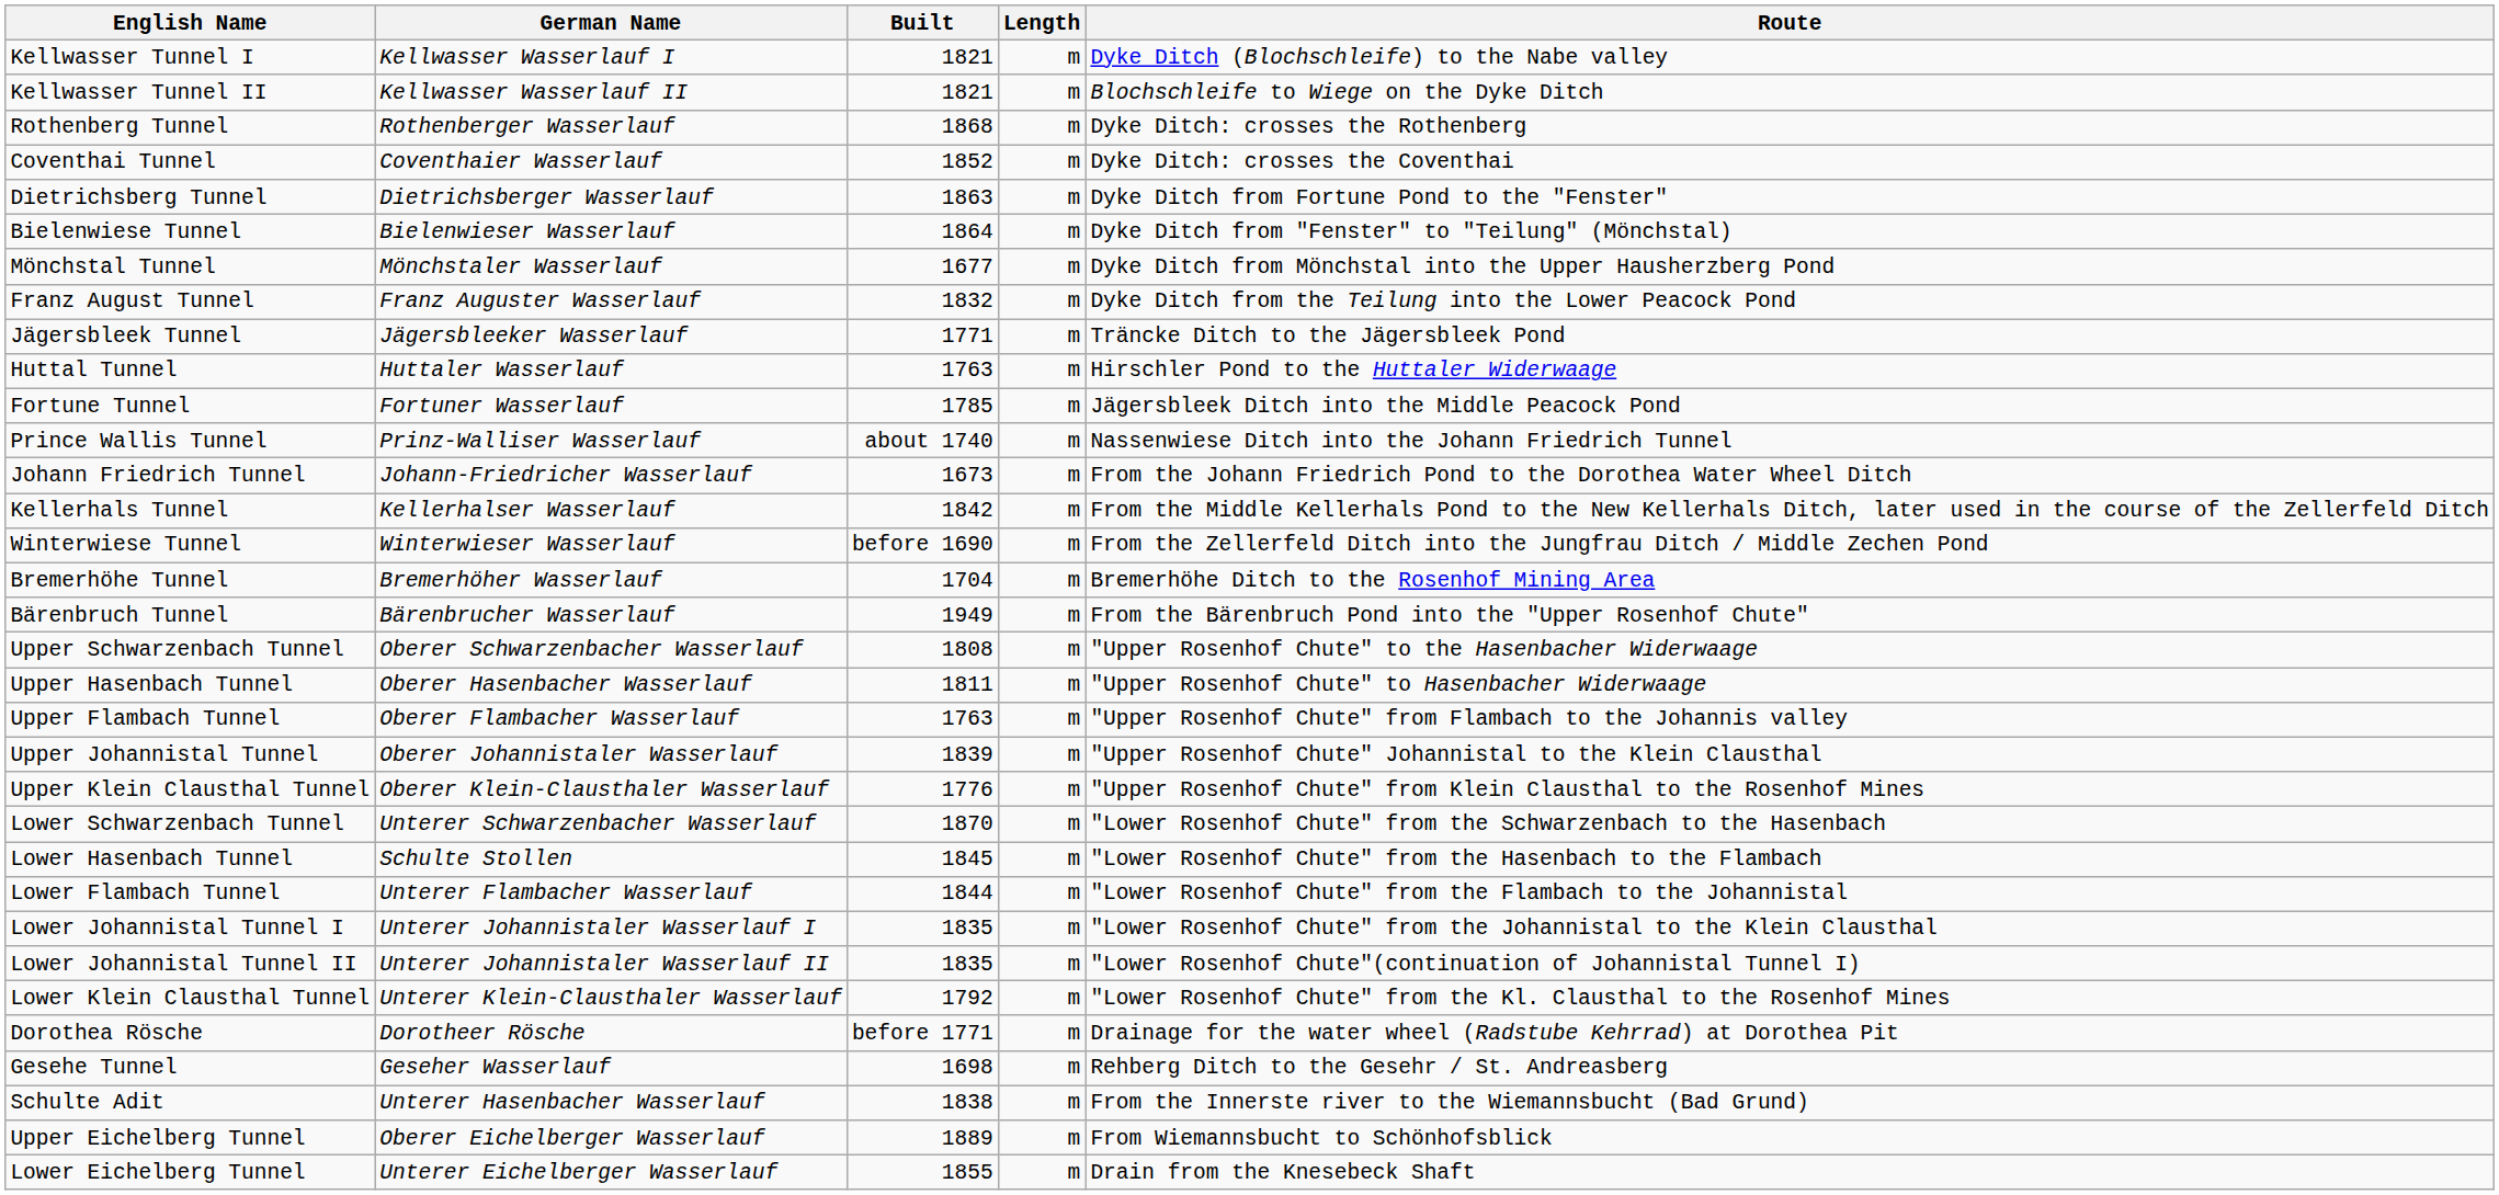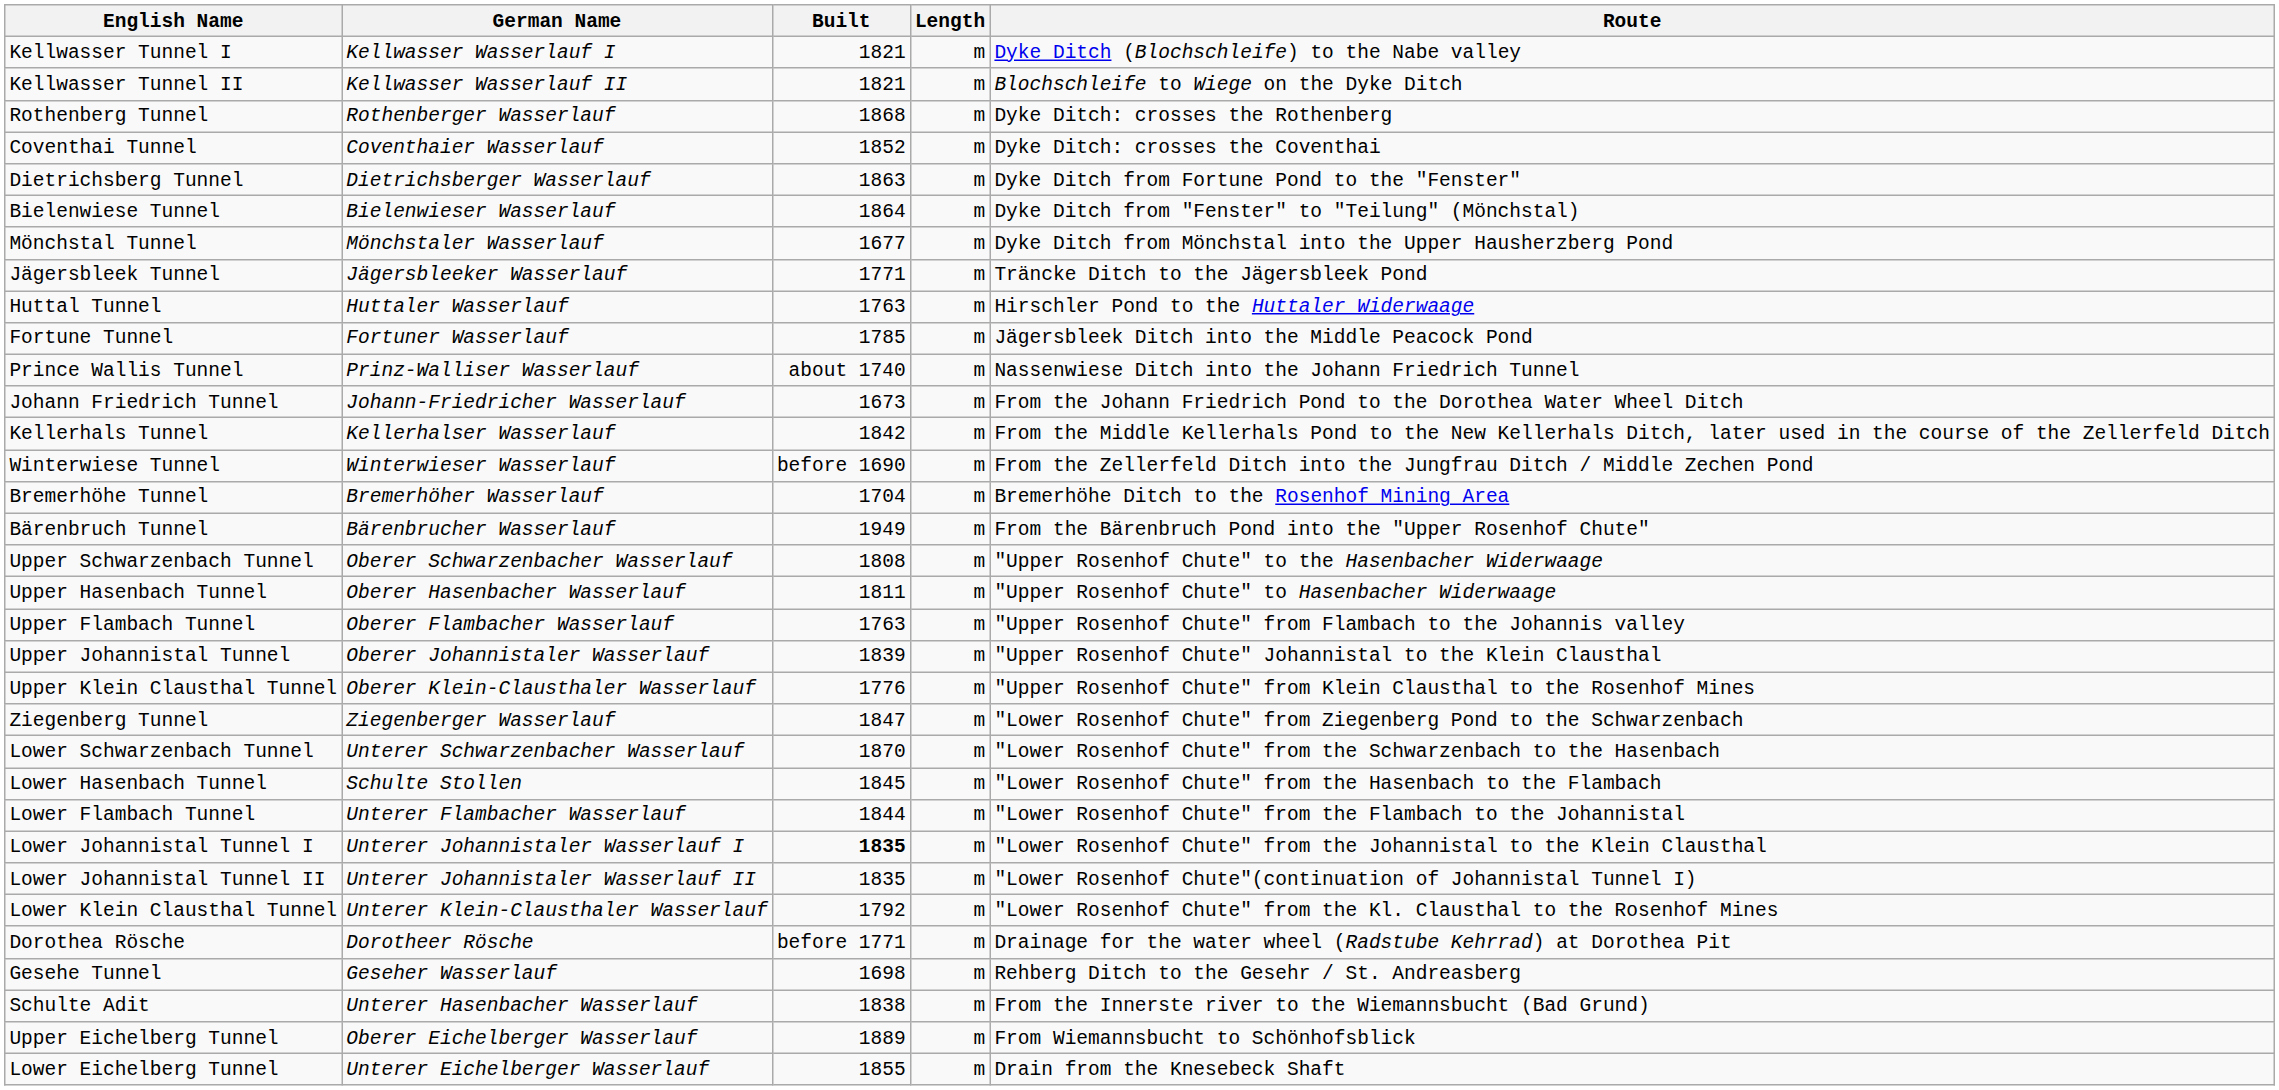- row: Franz August Tunnel | Franz Auguster Wasserlauf | 1832 | m | Dyke Ditch from the Teilung into the Lower Peacock Pond
+ row: Ziegenberg Tunnel | Ziegenberger Wasserlauf | 1847 | m | "Lower Rosenhof Chute" from Ziegenberg Pond to the Schwarzenbach
Lower Johannistal Tunnel I | Built: normal -> bold
